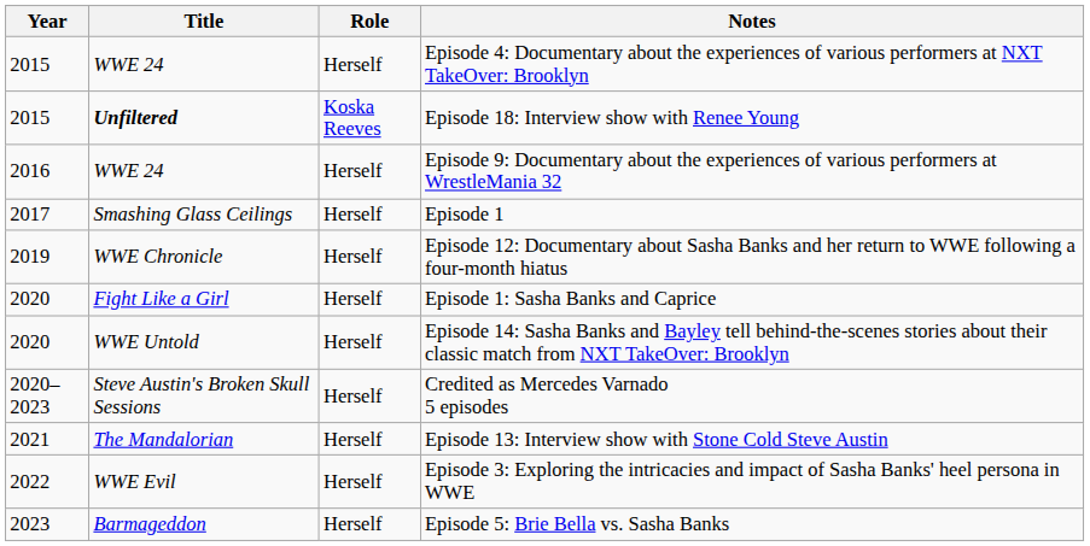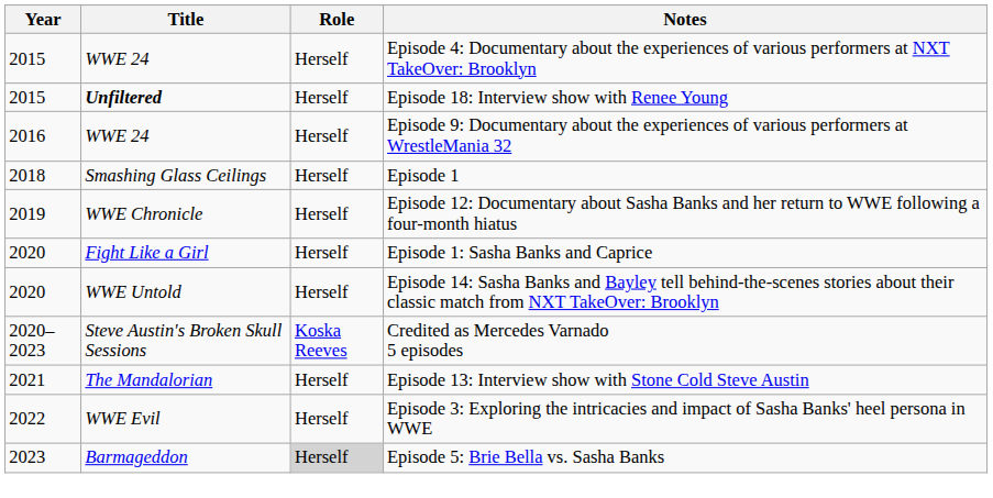Episode 18: Interview show with Renee Young | Role: Koska Reeves -> Herself
Episode 1 | Year: 2017 -> 2018
Credited as Mercedes Varnado 5 episodes | Role: Herself -> Koska Reeves
Episode 5: Brie Bella vs. Sasha Banks | Role: no background -> lightgrey background
